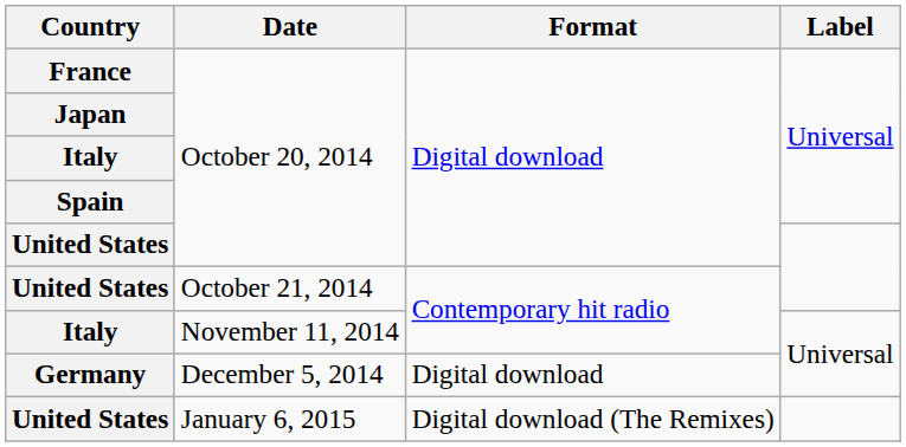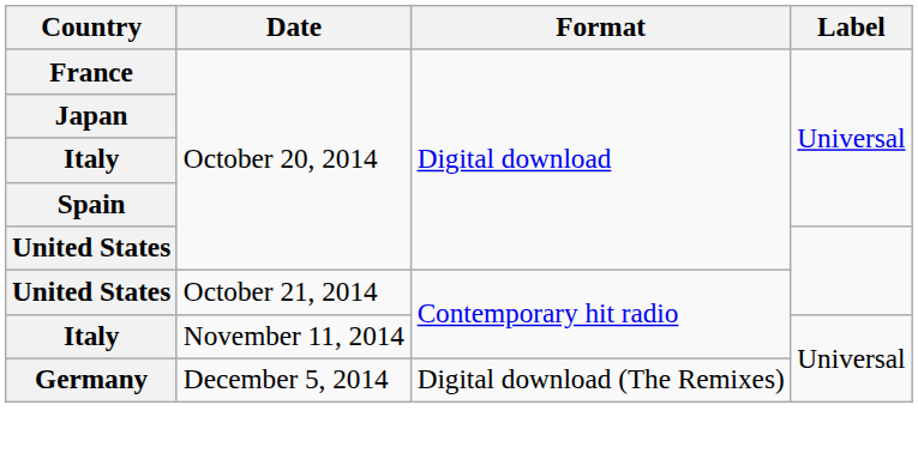December 5, 2014 | Format: Digital download -> Digital download (The Remixes)
- row: United States | January 6, 2015 | Digital download (The Remixes)
